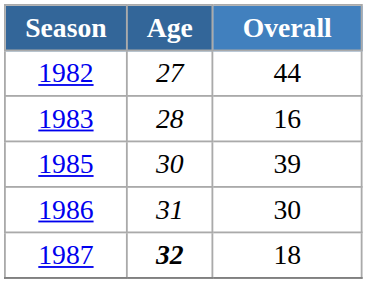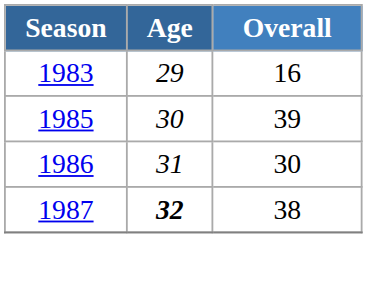- row: 1982 | 27 | 44
1983 | Age: 28 -> 29
1987 | Overall: 18 -> 38
